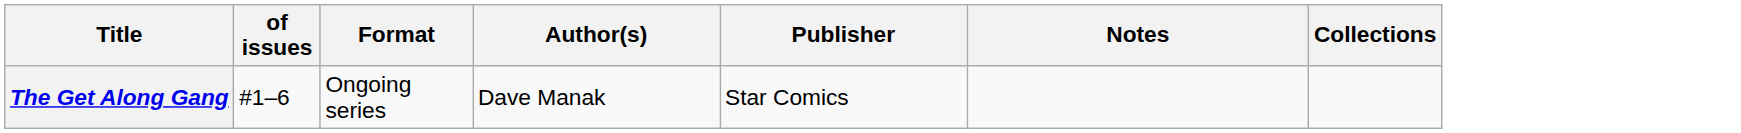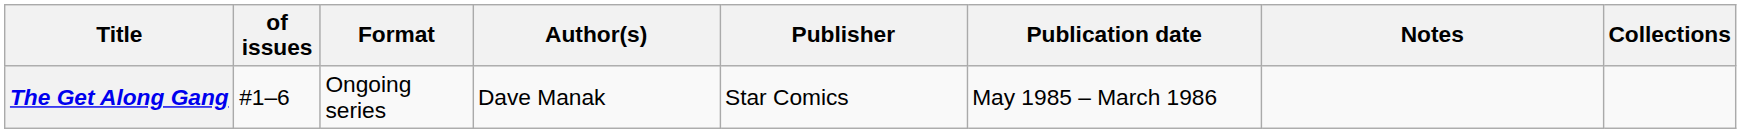+ column: Publication date | May 1985 – March 1986
